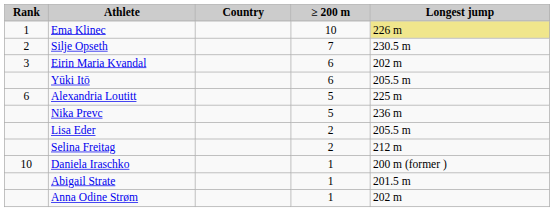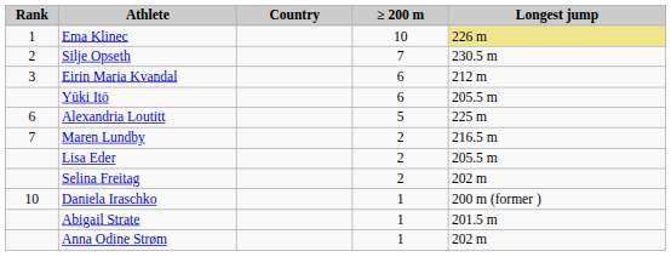Eirin Maria Kvandal | Longest jump: 202 m -> 212 m
- row: Nika Prevc | 5 | 236 m
+ row: 7 | Maren Lundby | 2 | 216.5 m
Selina Freitag | Longest jump: 212 m -> 202 m
